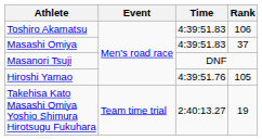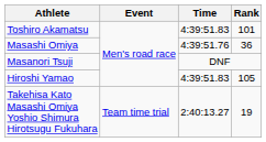Toshiro Akamatsu | Rank: 106 -> 101
Masashi Omiya | Time: 4:39:51.83 -> 4:39:51.76
Masashi Omiya | Rank: 37 -> 36
Hiroshi Yamao | Time: 4:39:51.76 -> 4:39:51.83
